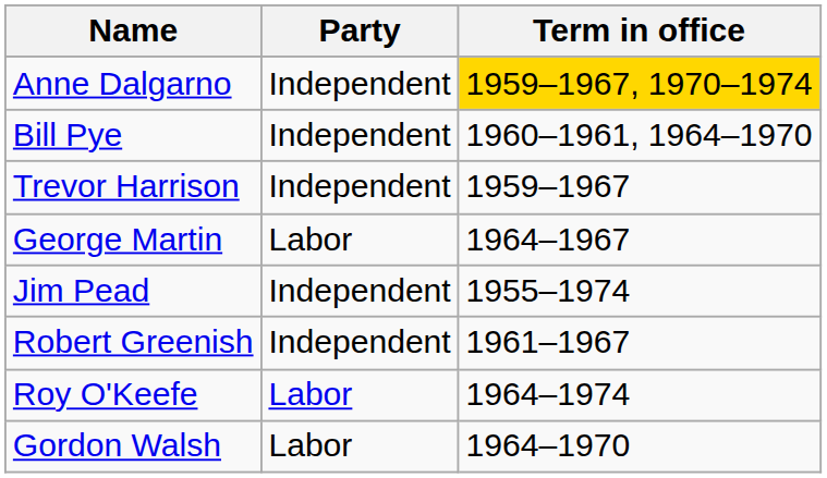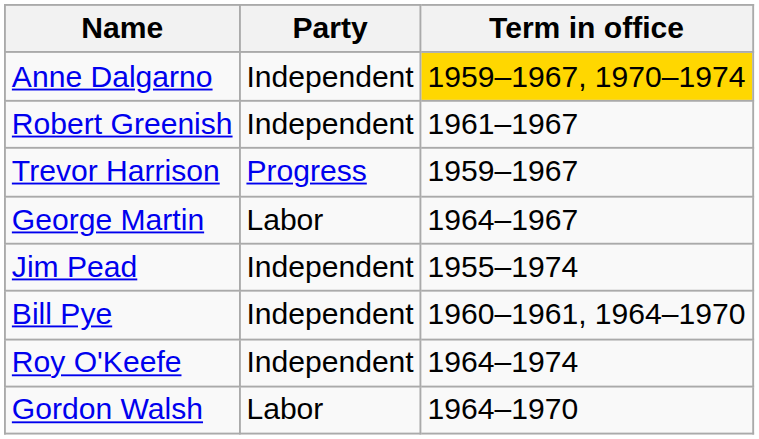rows swapped: Robert Greenish <-> Bill Pye
Trevor Harrison | Party: Independent -> Progress
Roy O'Keefe | Party: Labor -> Independent
